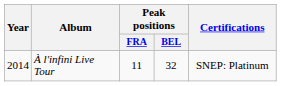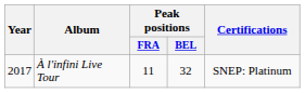À l'infini Live Tour | Year: 2014 -> 2017
